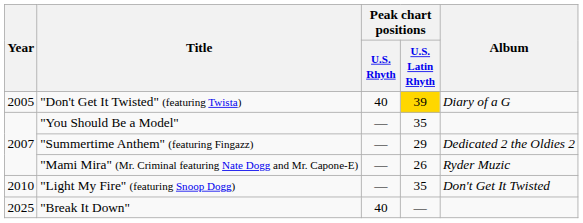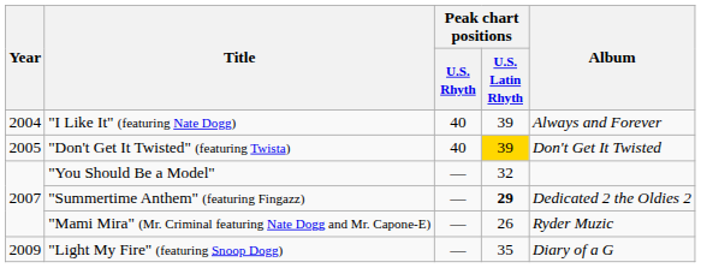+ row: 2004 | "I Like It" (featuring Nate Dogg) | 40 | 39 | Always and Forever
"Don't Get It Twisted" (featuring Twista) | Album: Diary of a G -> Don't Get It Twisted
"You Should Be a Model" | Peak chart positions / U.S. Latin Rhyth: 35 -> 32
"Summertime Anthem" (featuring Fingazz) | Peak chart positions / U.S. Latin Rhyth: normal -> bold
"Light My Fire" (featuring Snoop Dogg) | Year: 2010 -> 2009
"Light My Fire" (featuring Snoop Dogg) | Album: Don't Get It Twisted -> Diary of a G
- row: 2025 | "Break It Down" | 40 | —
